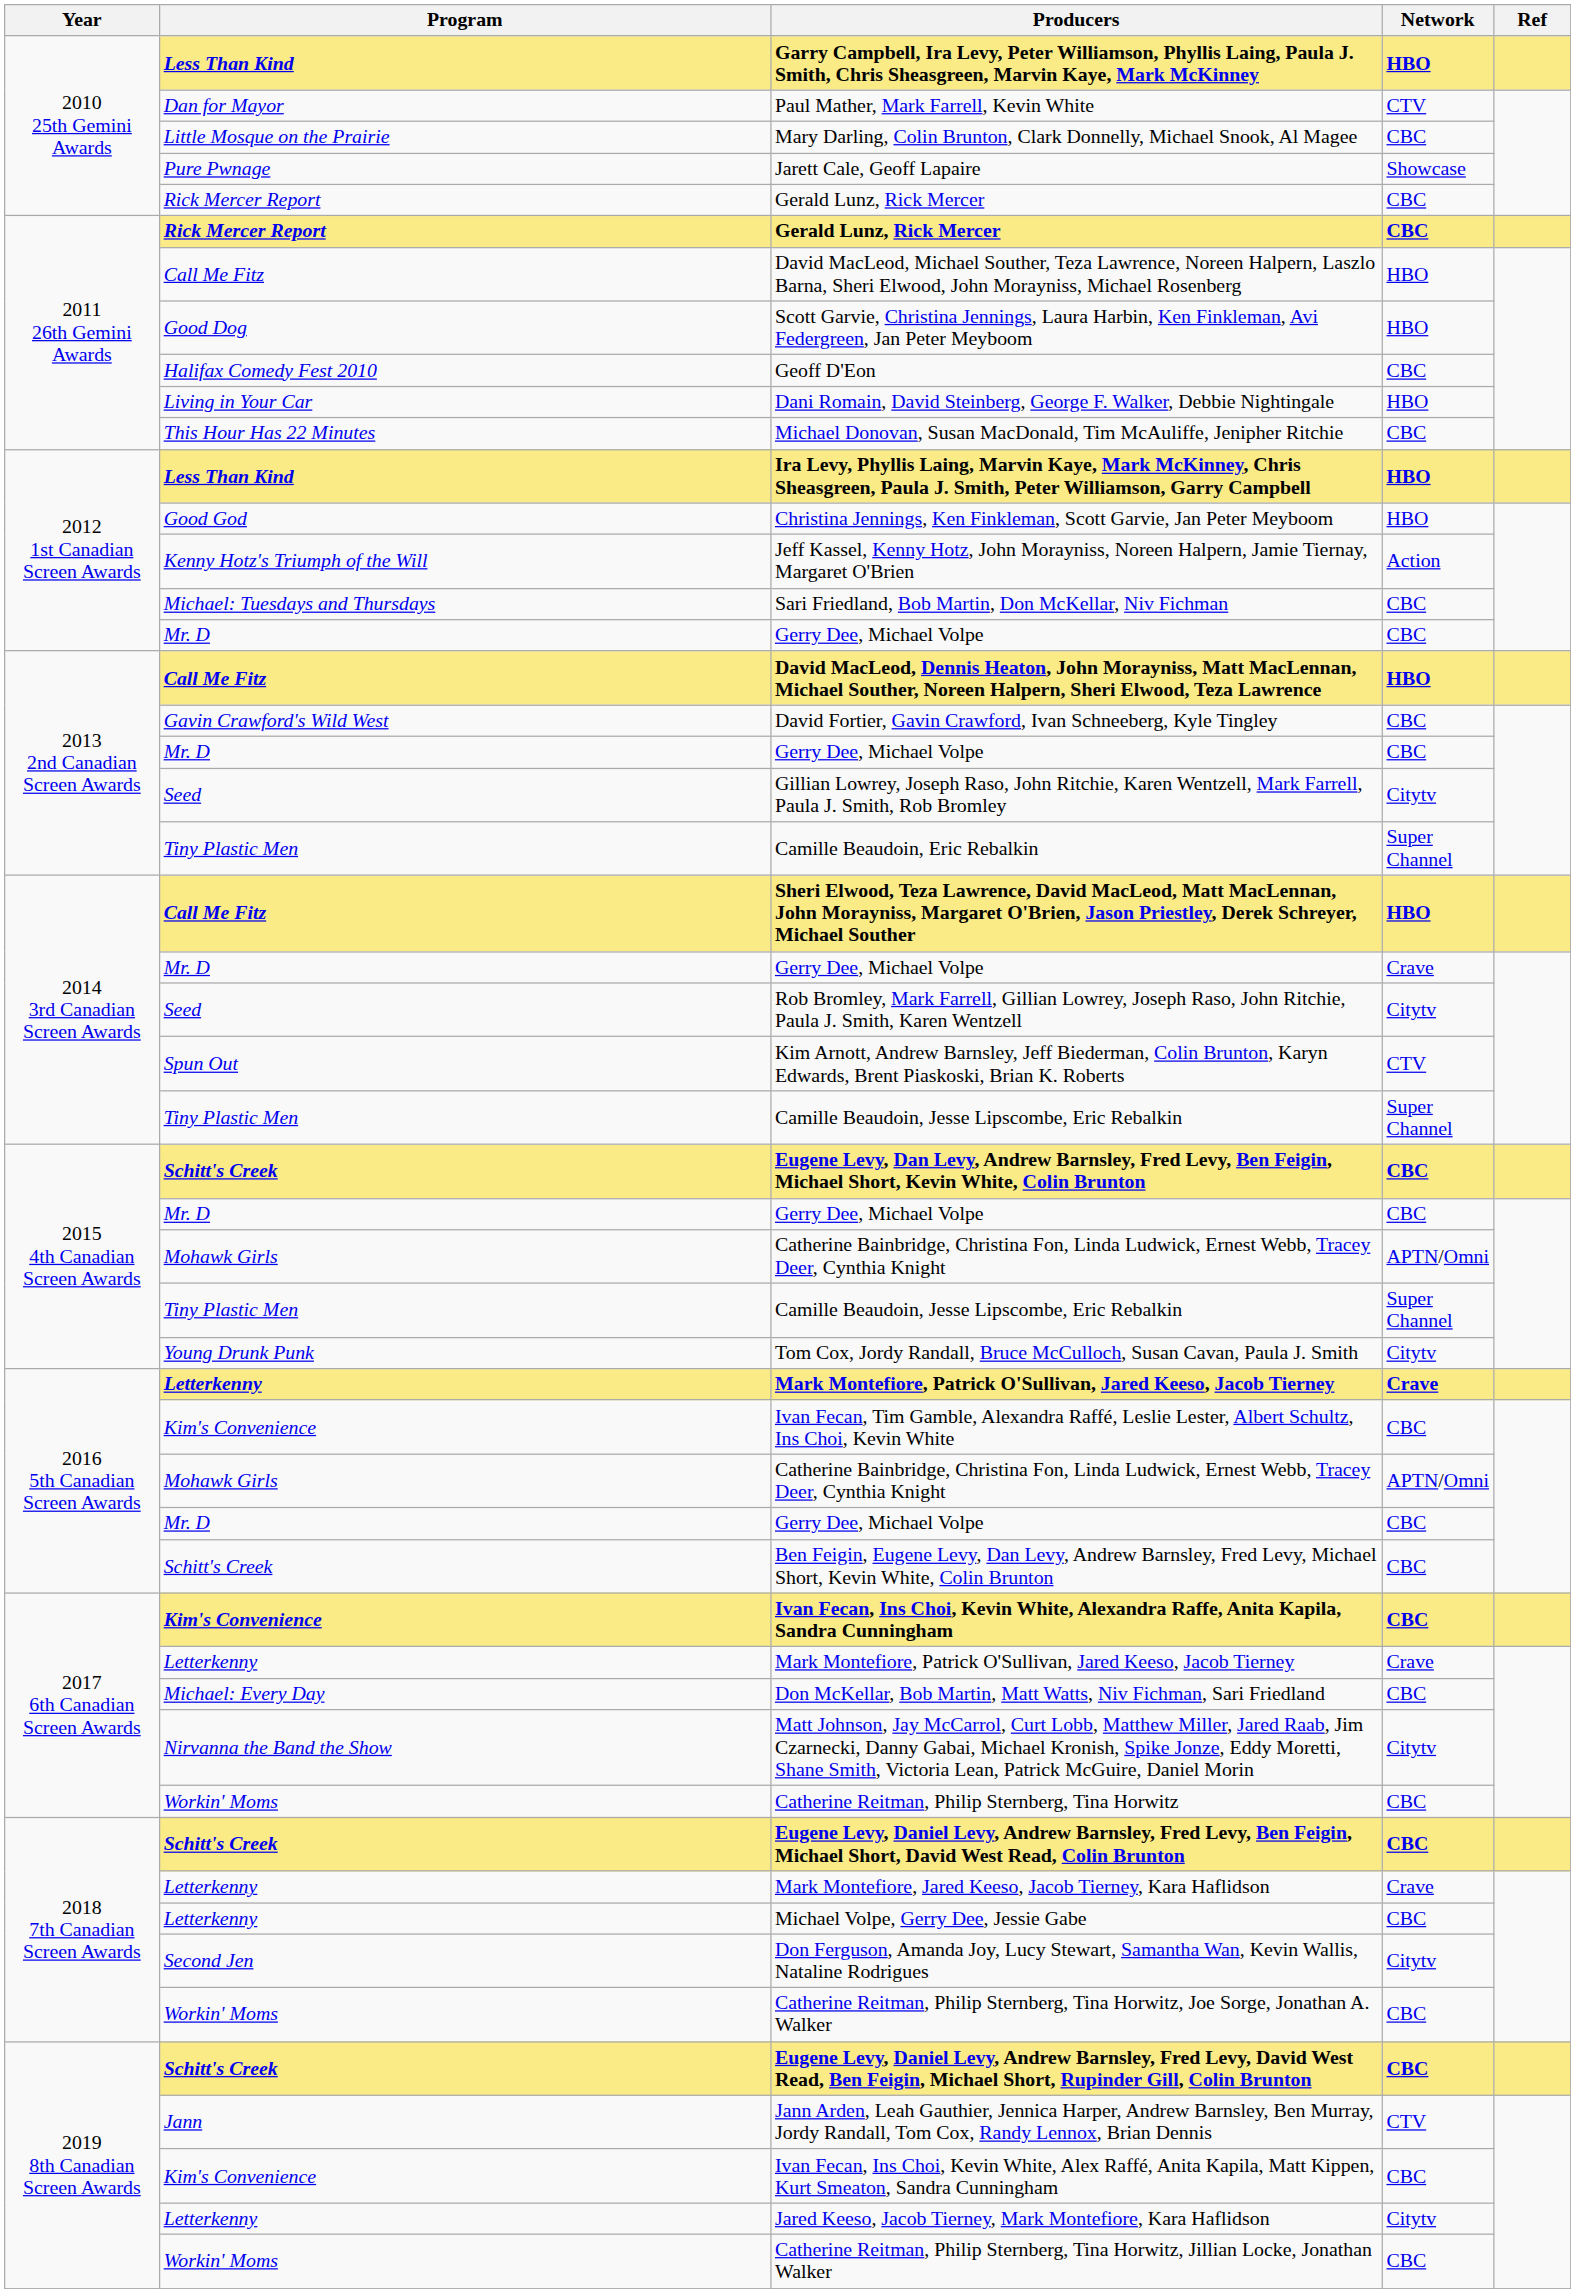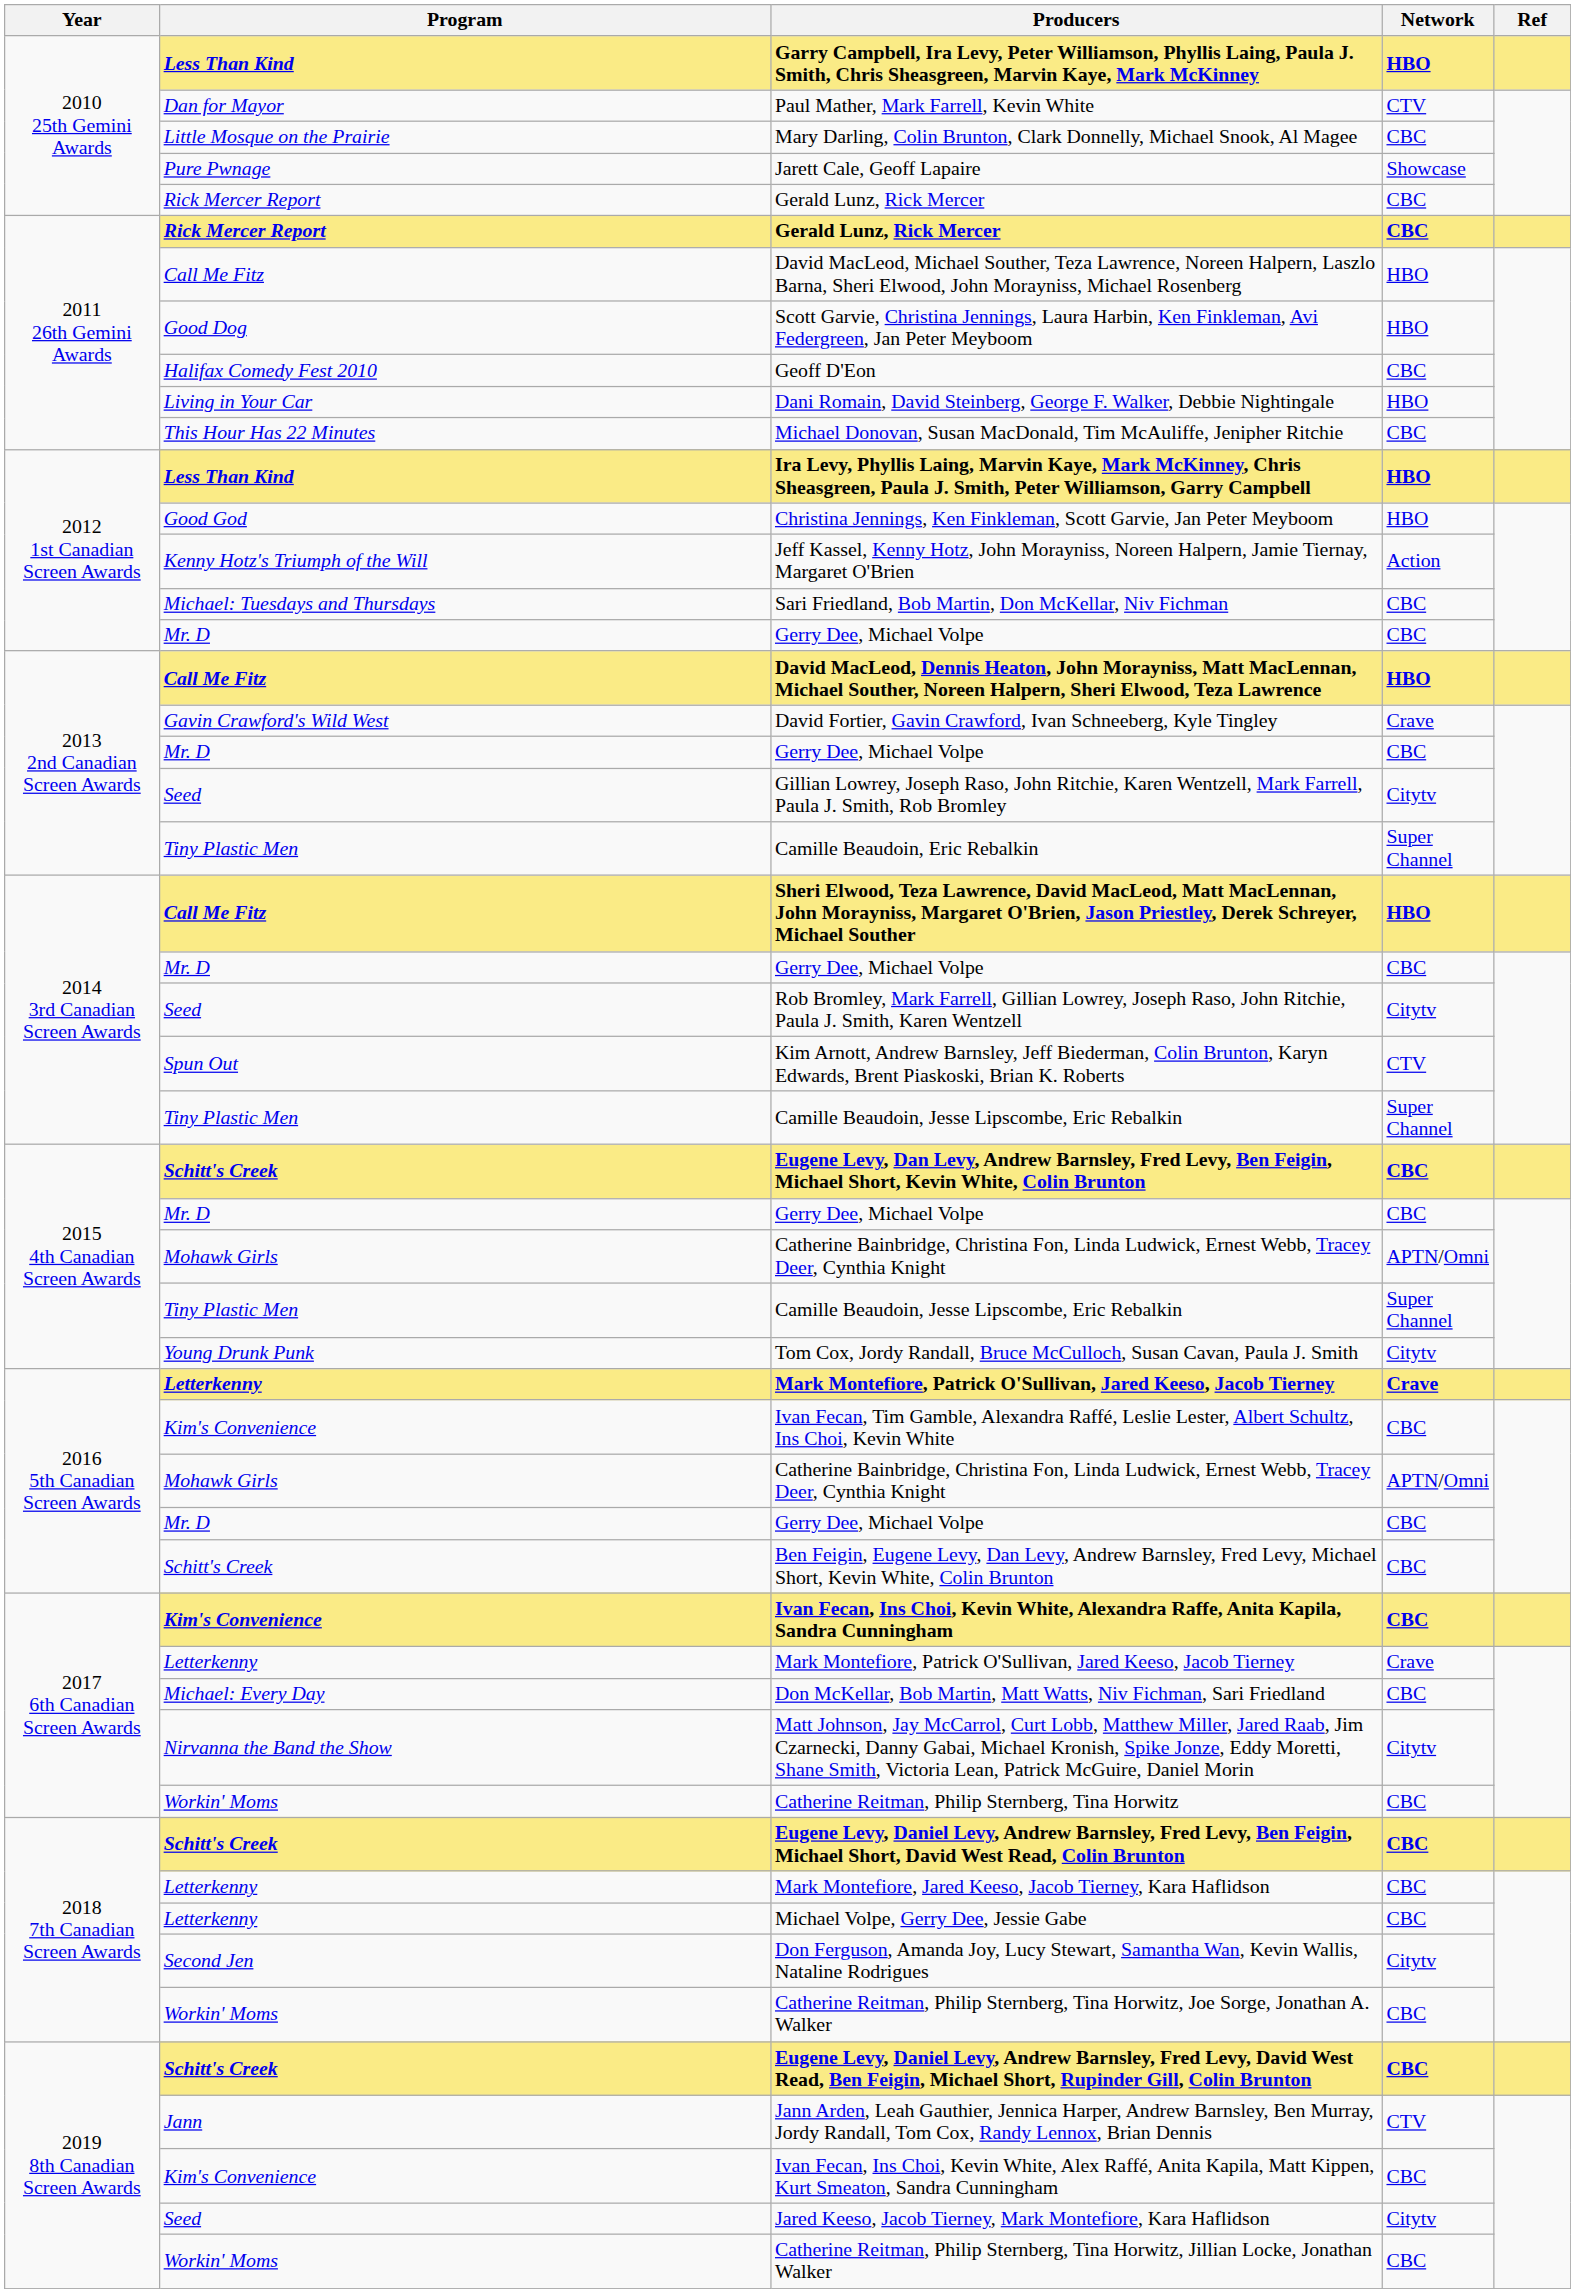David Fortier, Gavin Crawford, Ivan Schneeberg, Kyle Tingley | Network: CBC -> Crave
2014 3rd Canadian Screen Awards / Gerry Dee, Michael Volpe | Network: Crave -> CBC
Mark Montefiore, Jared Keeso, Jacob Tierney, Kara Haflidson | Network: Crave -> CBC
Jared Keeso, Jacob Tierney, Mark Montefiore, Kara Haflidson | Program: Letterkenny -> Seed
